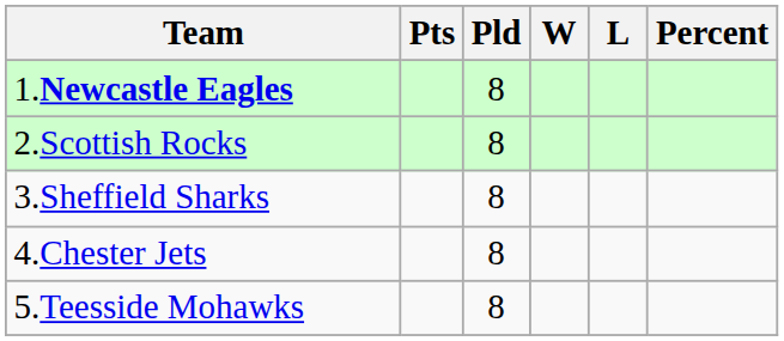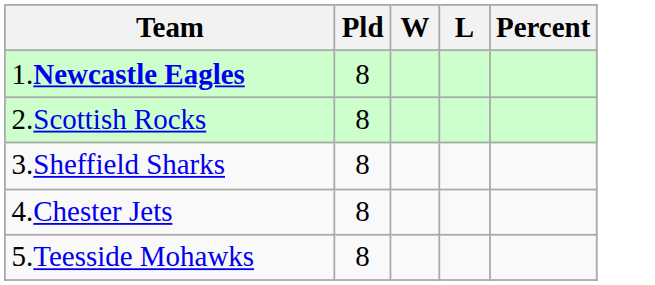- column: Pts
